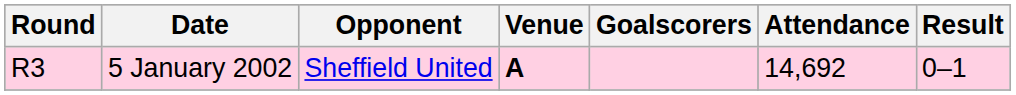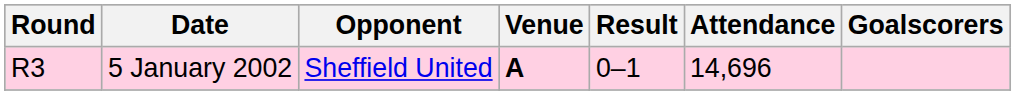columns swapped: Result <-> Goalscorers
5 January 2002 | Attendance: 14,692 -> 14,696
